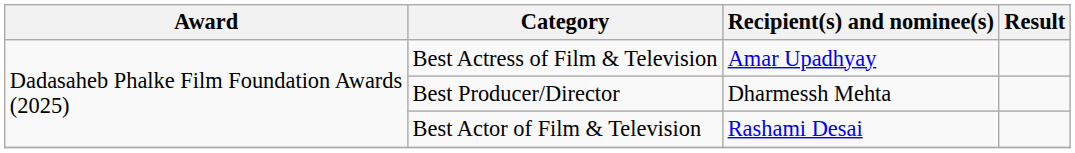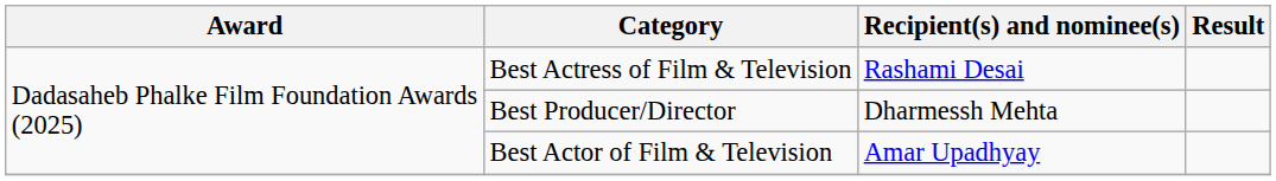Best Actress of Film & Television | Recipient(s) and nominee(s): Amar Upadhyay -> Rashami Desai
Best Actor of Film & Television | Recipient(s) and nominee(s): Rashami Desai -> Amar Upadhyay
